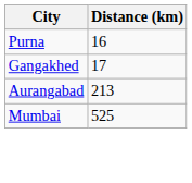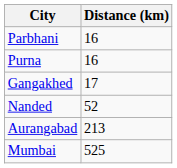+ row: Parbhani | 16
+ row: Nanded | 52
